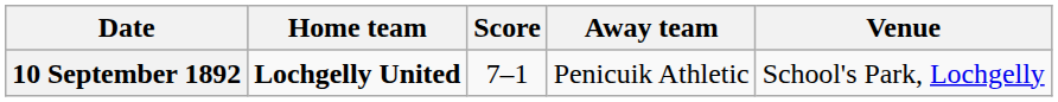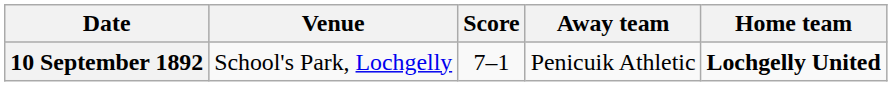columns swapped: Home team <-> Venue
